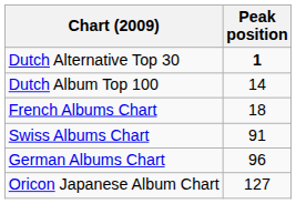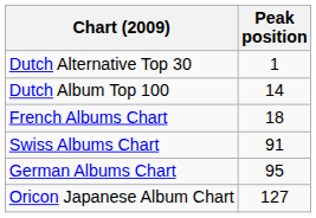Dutch Alternative Top 30 | Peak position: bold -> normal
German Albums Chart | Peak position: 96 -> 95
